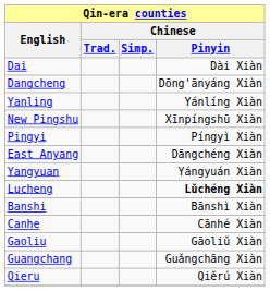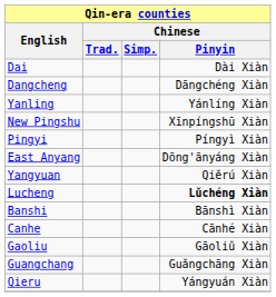Dangcheng | Chinese / Pinyin: Dōng'ānyáng Xiàn -> Dāngchéng Xiàn
East Anyang | Chinese / Pinyin: Dāngchéng Xiàn -> Dōng'ānyáng Xiàn
Yangyuan | Chinese / Pinyin: Yángyuán Xiàn -> Qiěrú Xiàn
Qieru | Chinese / Pinyin: Qiěrú Xiàn -> Yángyuán Xiàn
